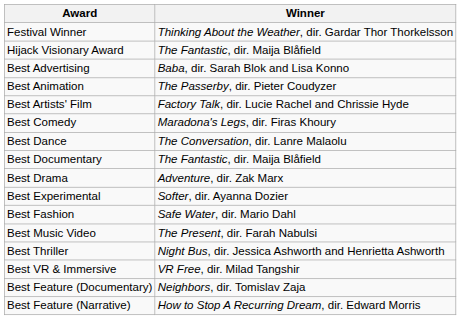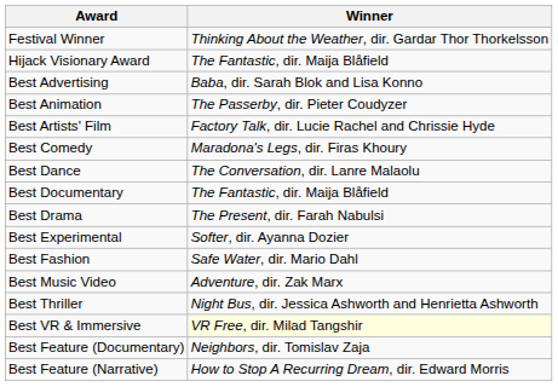Best Drama | Winner: Adventure, dir. Zak Marx -> The Present, dir. Farah Nabulsi
Best Music Video | Winner: The Present, dir. Farah Nabulsi -> Adventure, dir. Zak Marx
Best VR & Immersive | Winner: no background -> lightyellow background
